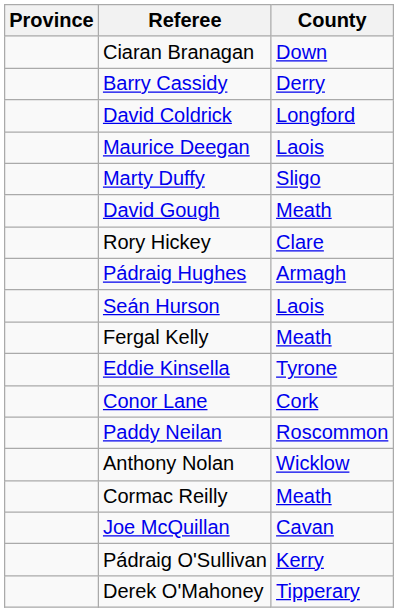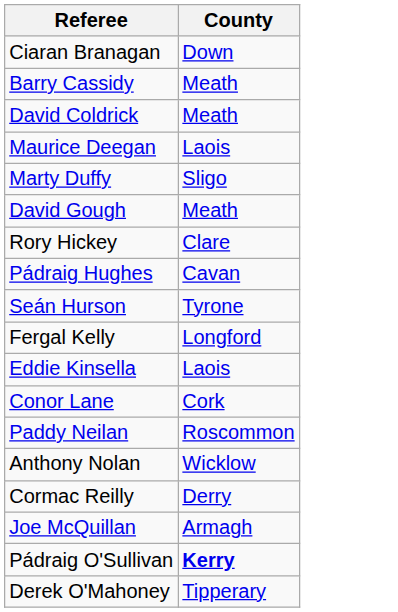- column: Province
Barry Cassidy | County: Derry -> Meath
David Coldrick | County: Longford -> Meath
Pádraig Hughes | County: Armagh -> Cavan
Seán Hurson | County: Laois -> Tyrone
Fergal Kelly | County: Meath -> Longford
Eddie Kinsella | County: Tyrone -> Laois
Cormac Reilly | County: Meath -> Derry
Joe McQuillan | County: Cavan -> Armagh
Pádraig O'Sullivan | County: normal -> bold
